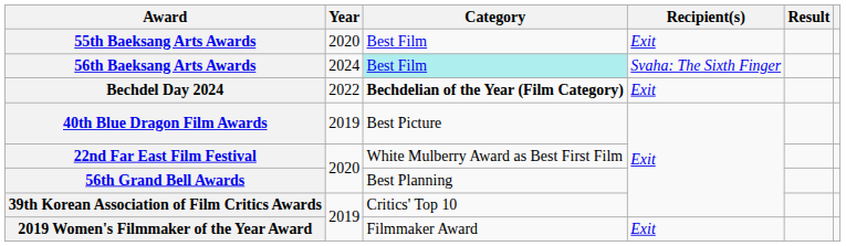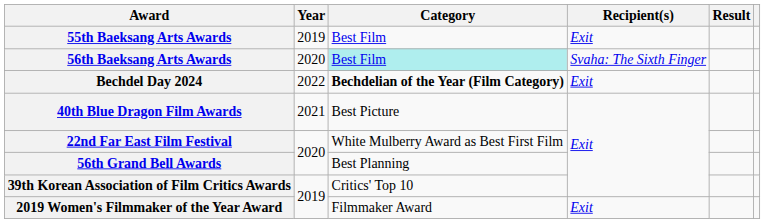55th Baeksang Arts Awards | Year: 2020 -> 2019
56th Baeksang Arts Awards | Year: 2024 -> 2020
40th Blue Dragon Film Awards | Year: 2019 -> 2021
